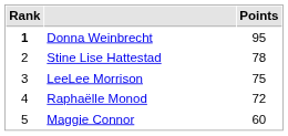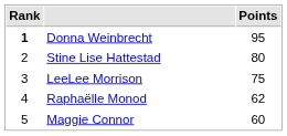Stine Lise Hattestad | Points: 78 -> 80
Raphaëlle Monod | Points: 72 -> 62
